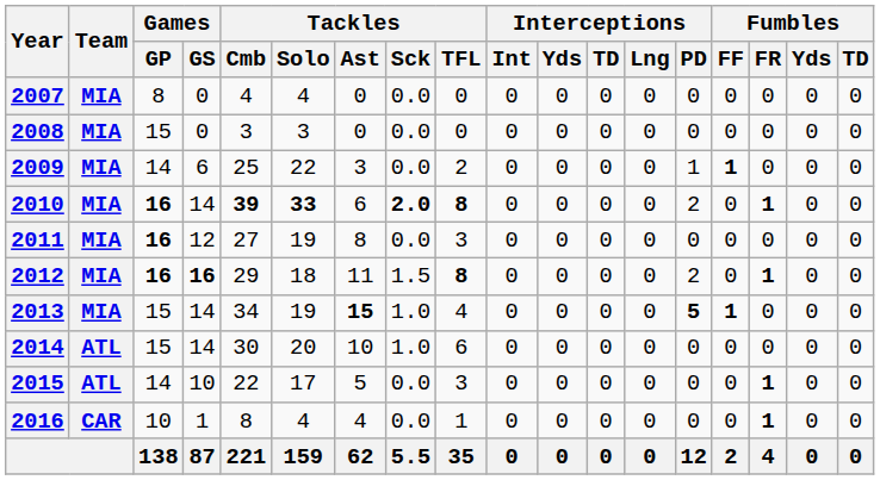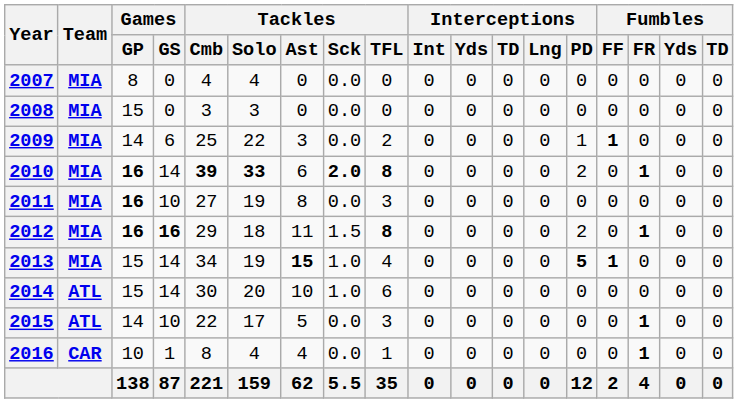2011 | Games / GS: 12 -> 10
